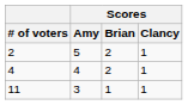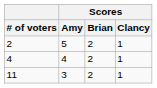11 | Scores / Brian: 1 -> 2
